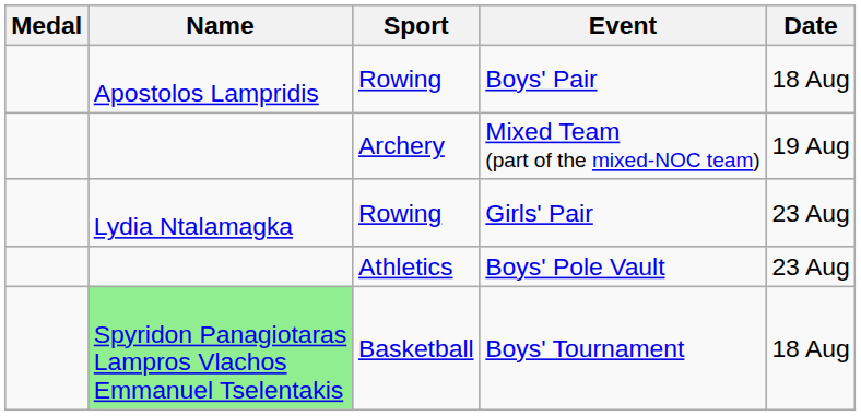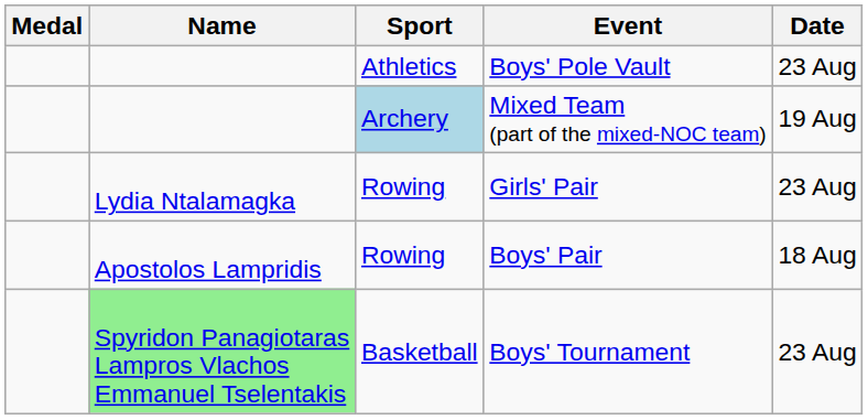rows swapped: Boys' Pair <-> Boys' Pole Vault
Mixed Team (part of the mixed-NOC team) | Sport: no background -> lightblue background
Boys' Tournament | Date: 18 Aug -> 23 Aug
